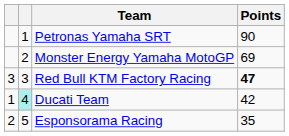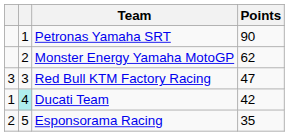Monster Energy Yamaha MotoGP | Points: 69 -> 62
Red Bull KTM Factory Racing | Points: bold -> normal
